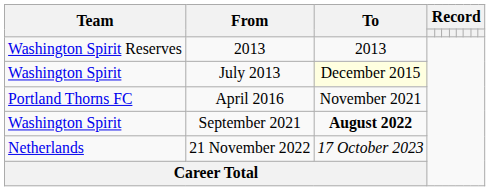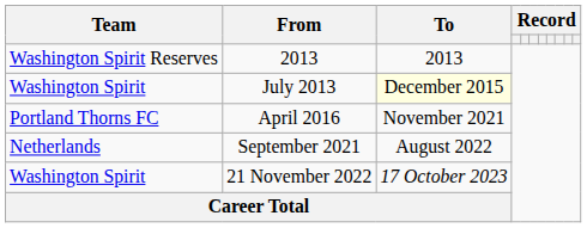September 2021 | Team: Washington Spirit -> Netherlands
September 2021 | To: bold -> normal
21 November 2022 | Team: Netherlands -> Washington Spirit
